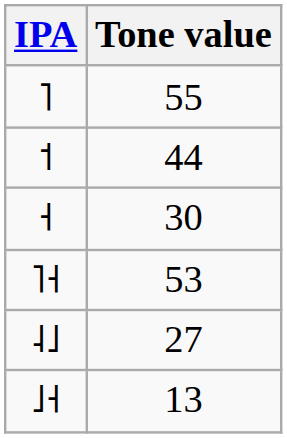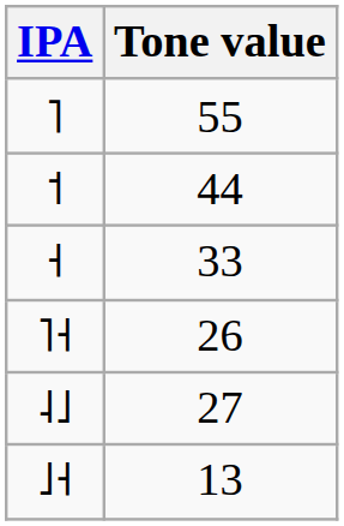˧ | Tone value: 30 -> 33
˥˧ | Tone value: 53 -> 26
